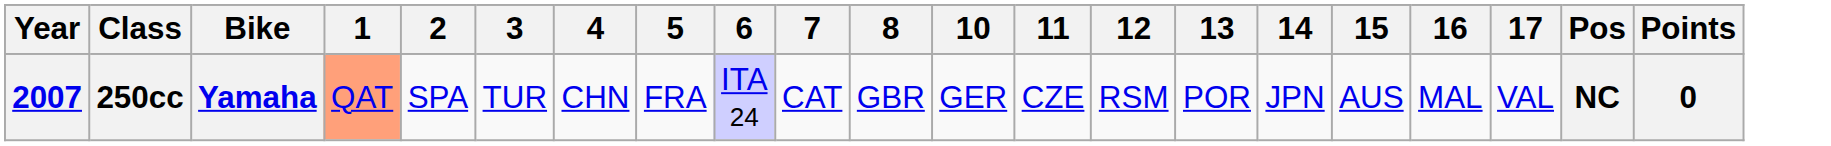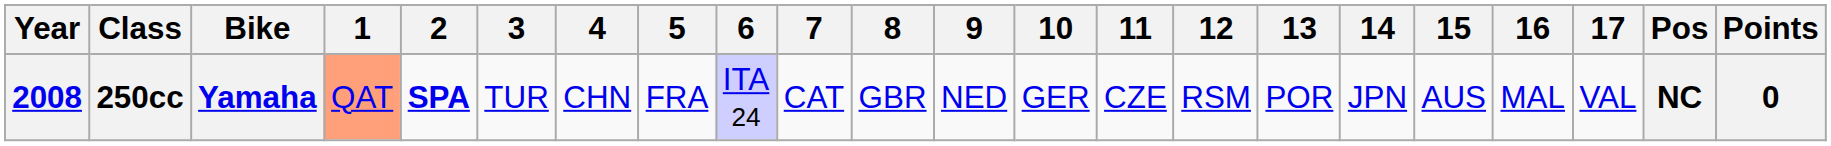+ column: 9 | NED
250cc | Year: 2007 -> 2008
250cc | 2: normal -> bold
